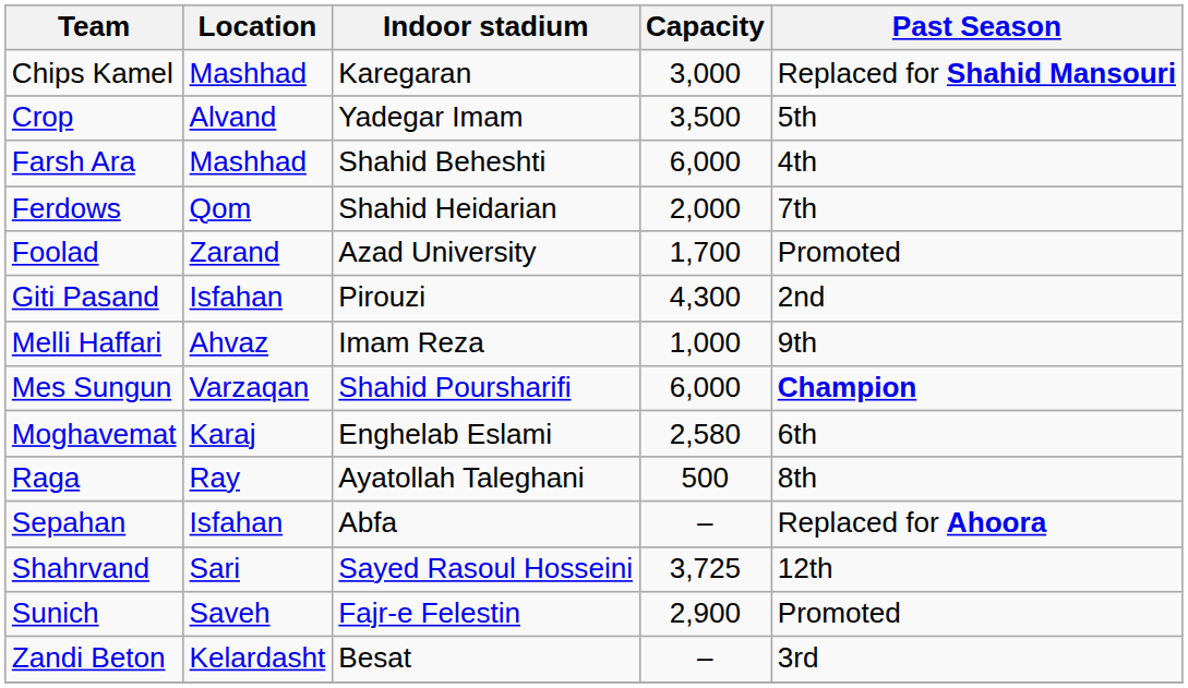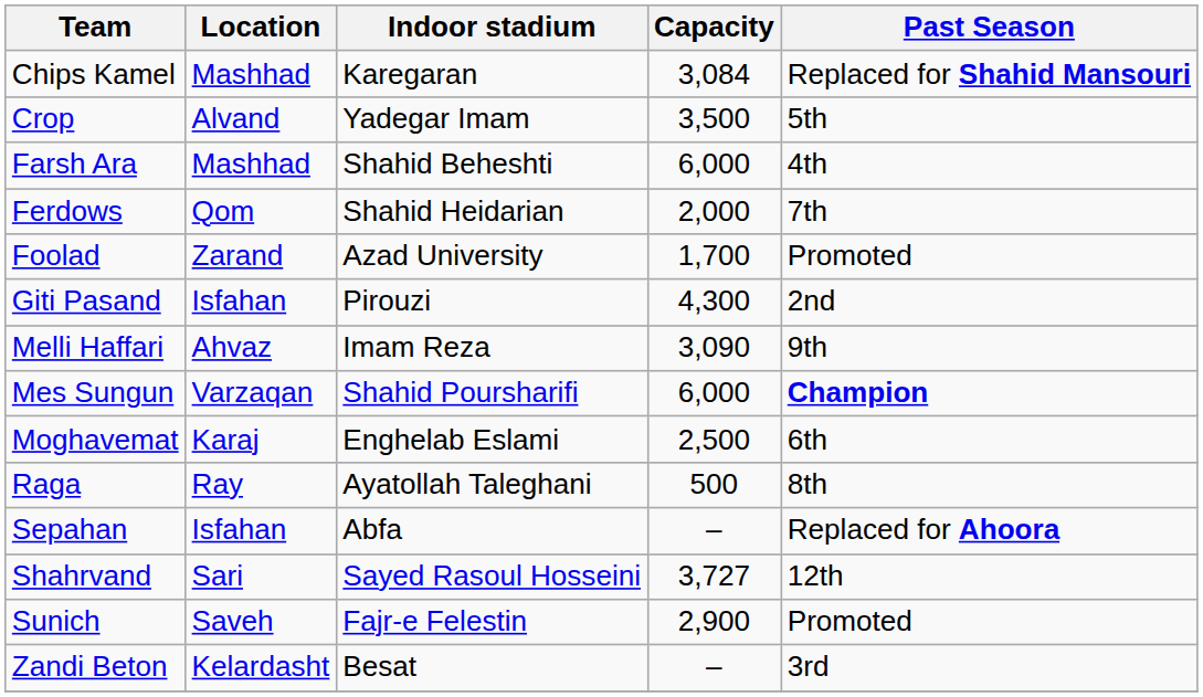Chips Kamel | Capacity: 3,000 -> 3,084
Melli Haffari | Capacity: 1,000 -> 3,090
Moghavemat | Capacity: 2,580 -> 2,500
Shahrvand | Capacity: 3,725 -> 3,727
